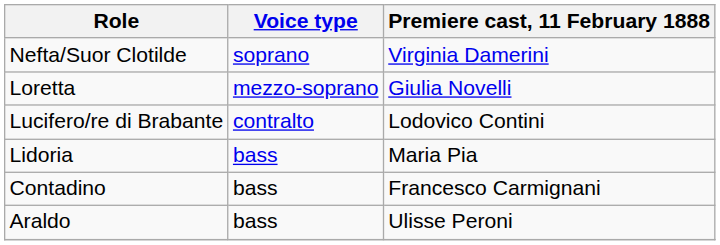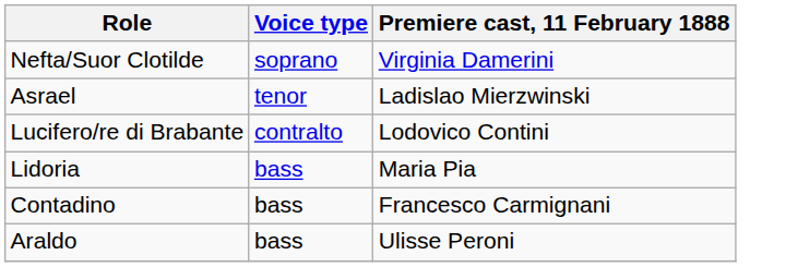+ row: Asrael | tenor | Ladislao Mierzwinski
- row: Loretta | mezzo-soprano | Giulia Novelli
